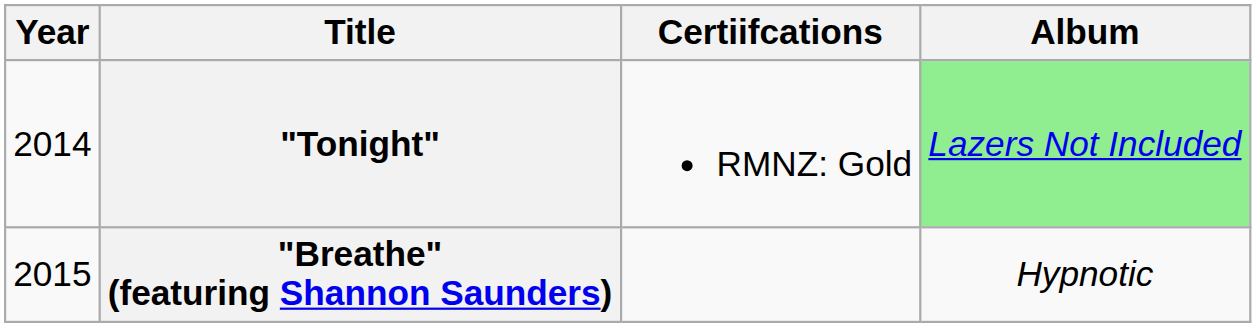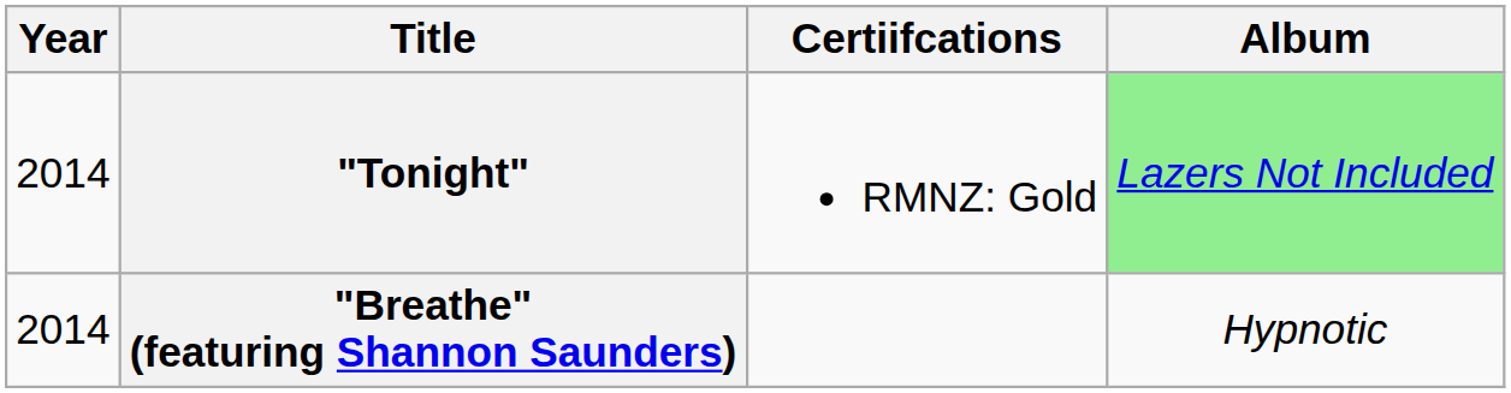"Breathe" (featuring Shannon Saunders) | Year: 2015 -> 2014
